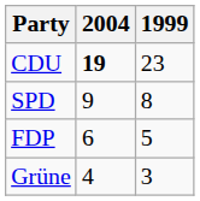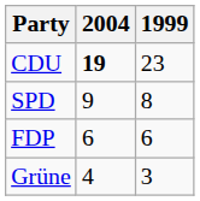FDP | 1999: 5 -> 6
